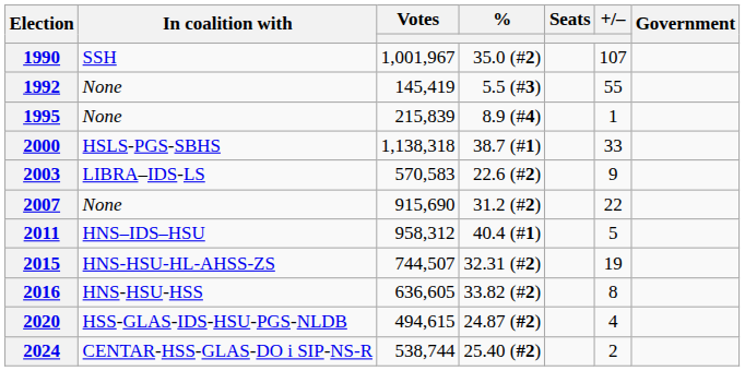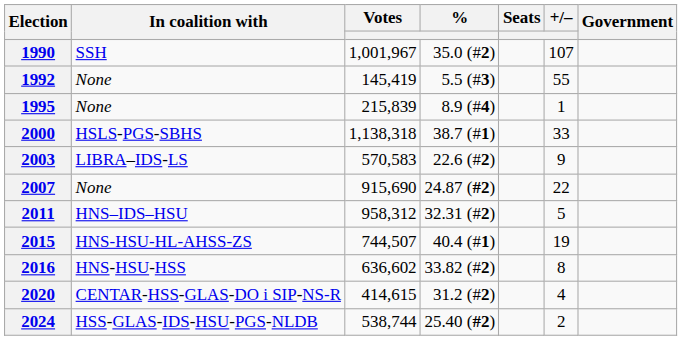2007 | %: 31.2 (#2) -> 24.87 (#2)
2011 | %: 40.4 (#1) -> 32.31 (#2)
2015 | %: 32.31 (#2) -> 40.4 (#1)
2016 | Votes: 636,605 -> 636,602
2020 | In coalition with: HSS-GLAS-IDS-HSU-PGS-NLDB -> CENTAR-HSS-GLAS-DO i SIP-NS-R
2020 | Votes: 494,615 -> 414,615
2020 | %: 24.87 (#2) -> 31.2 (#2)
2024 | In coalition with: CENTAR-HSS-GLAS-DO i SIP-NS-R -> HSS-GLAS-IDS-HSU-PGS-NLDB
